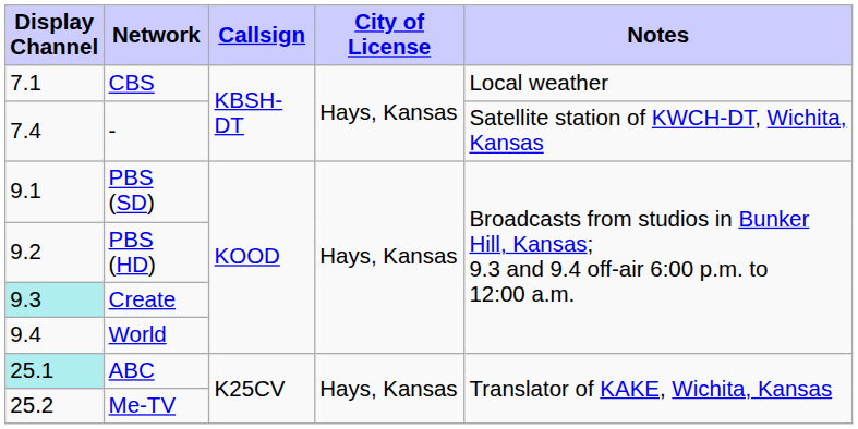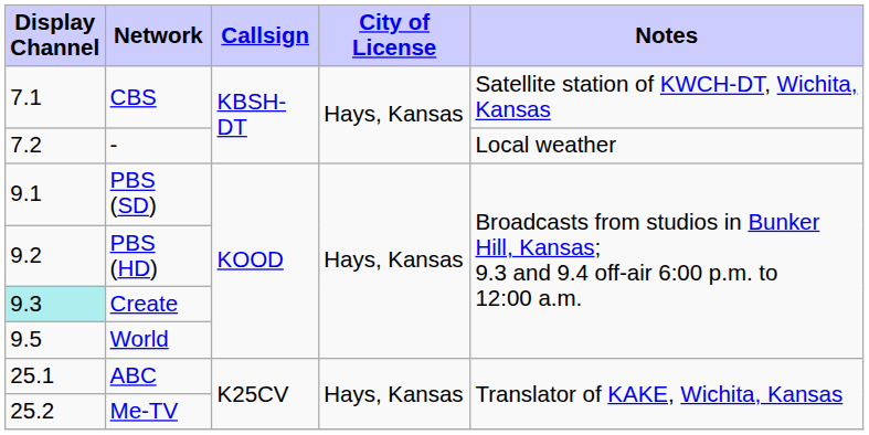CBS | Notes: Local weather -> Satellite station of KWCH-DT, Wichita, Kansas
- | Display Channel: 7.4 -> 7.2
- | Notes: Satellite station of KWCH-DT, Wichita, Kansas -> Local weather
World | Display Channel: 9.4 -> 9.5
ABC | Display Channel: paleturquoise background -> no background
